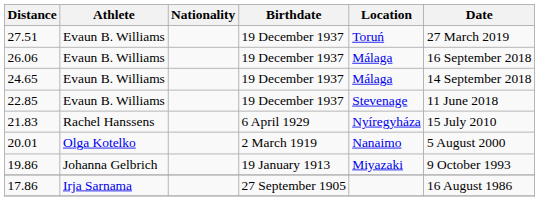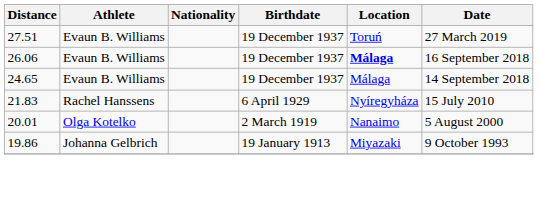26.06 | Location: normal -> bold
- row: 22.85 | Evaun B. Williams | 19 December 1937 | Stevenage | 11 June 2018
- row: 17.86 | Irja Sarnama | 27 September 1905 | 16 August 1986
